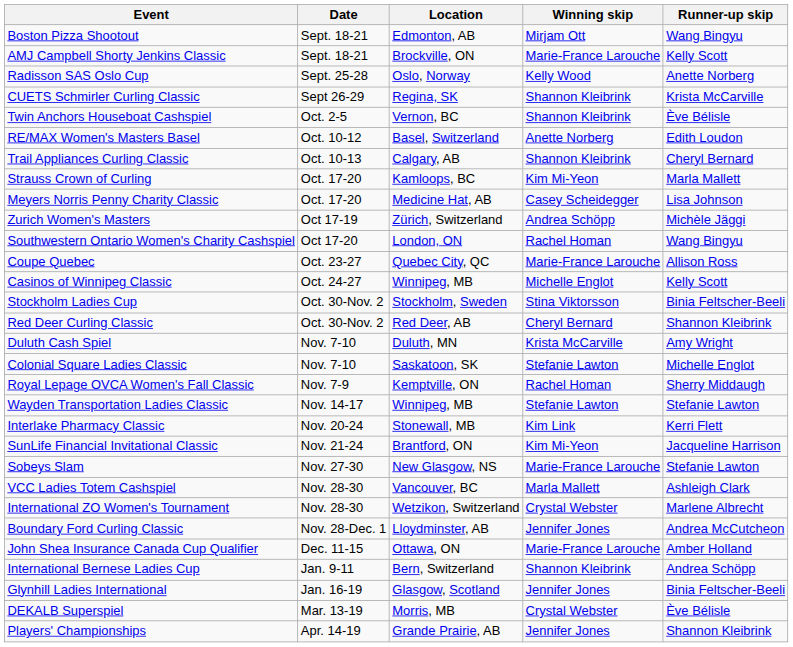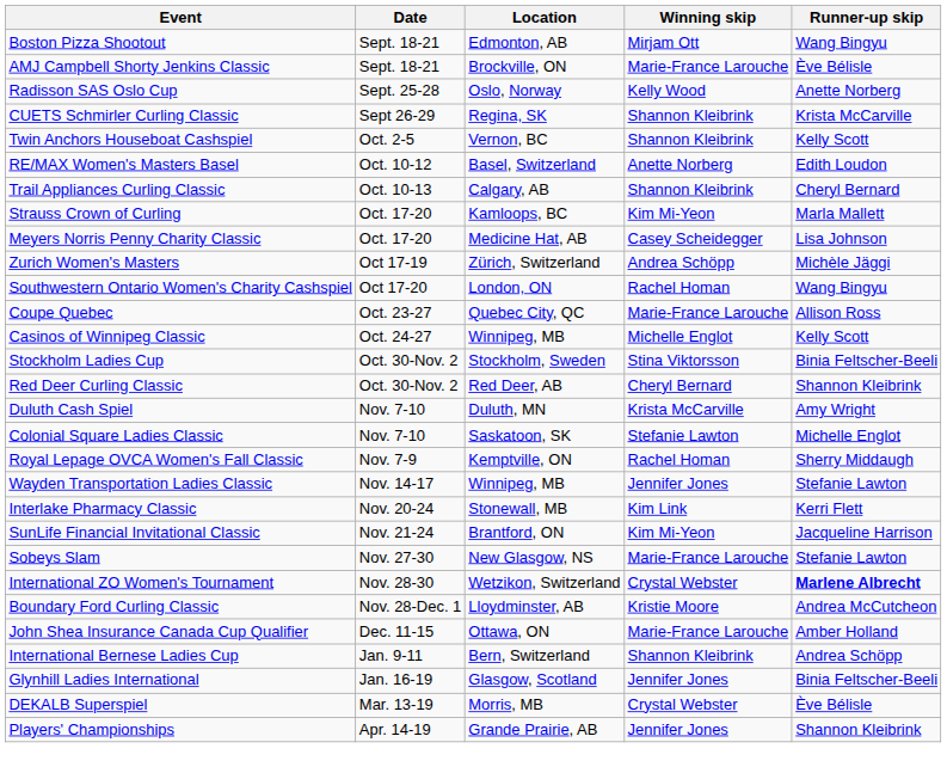AMJ Campbell Shorty Jenkins Classic | Runner-up skip: Kelly Scott -> Ève Bélisle
Twin Anchors Houseboat Cashspiel | Runner-up skip: Ève Bélisle -> Kelly Scott
Wayden Transportation Ladies Classic | Winning skip: Stefanie Lawton -> Jennifer Jones
- row: VCC Ladies Totem Cashspiel | Nov. 28-30 | Vancouver, BC | Marla Mallett | Ashleigh Clark
International ZO Women's Tournament | Runner-up skip: normal -> bold
Boundary Ford Curling Classic | Winning skip: Jennifer Jones -> Kristie Moore
